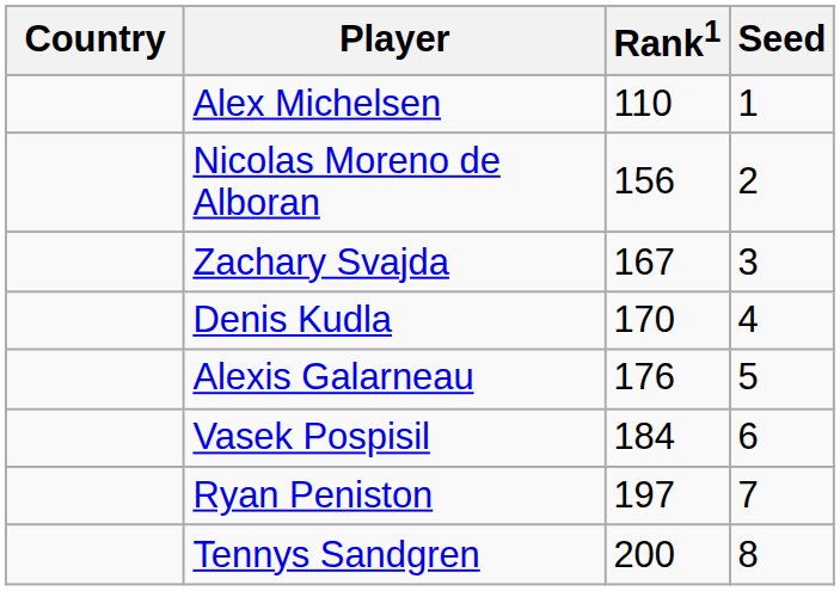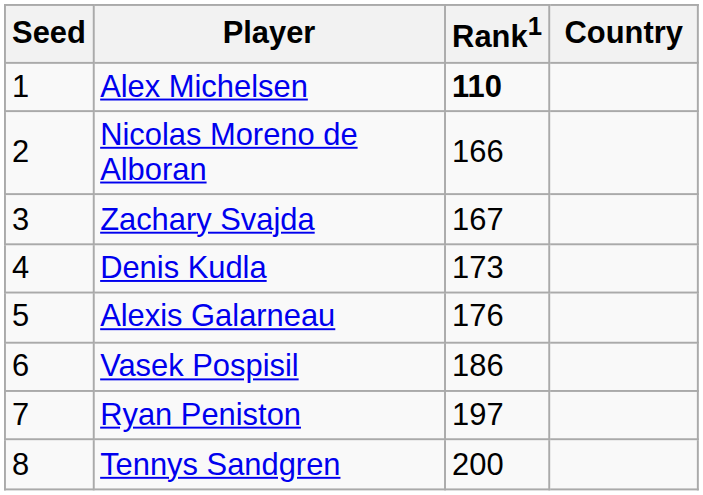columns swapped: Country <-> Seed
Alex Michelsen | Rank1: normal -> bold
Nicolas Moreno de Alboran | Rank1: 156 -> 166
Denis Kudla | Rank1: 170 -> 173
Vasek Pospisil | Rank1: 184 -> 186
